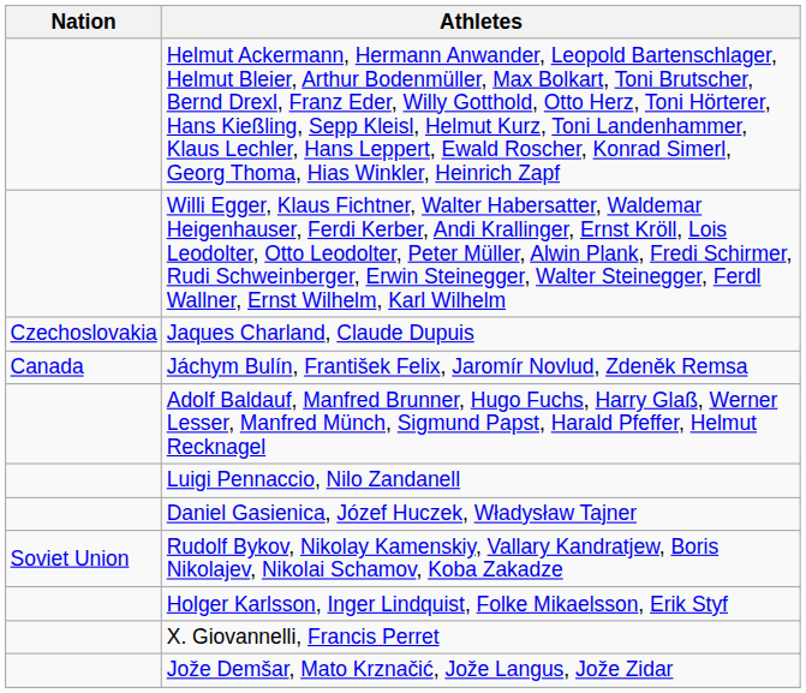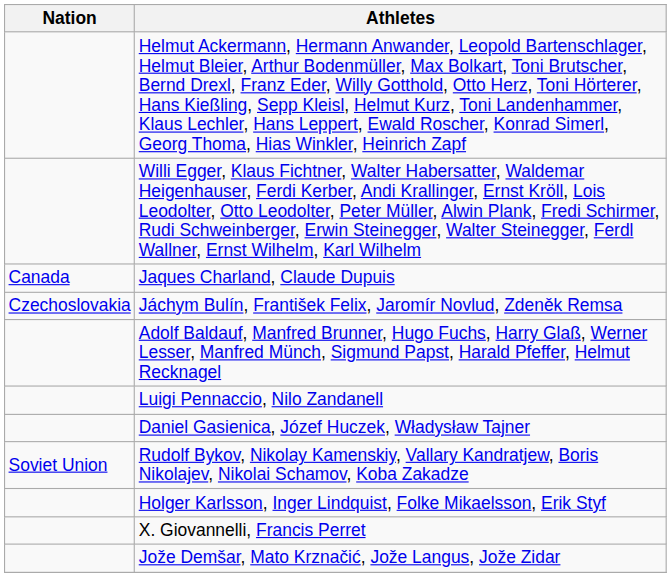Jaques Charland, Claude Dupuis | Nation: Czechoslovakia -> Canada
Jáchym Bulín, František Felix, Jaromír Novlud, Zdeněk Remsa | Nation: Canada -> Czechoslovakia
